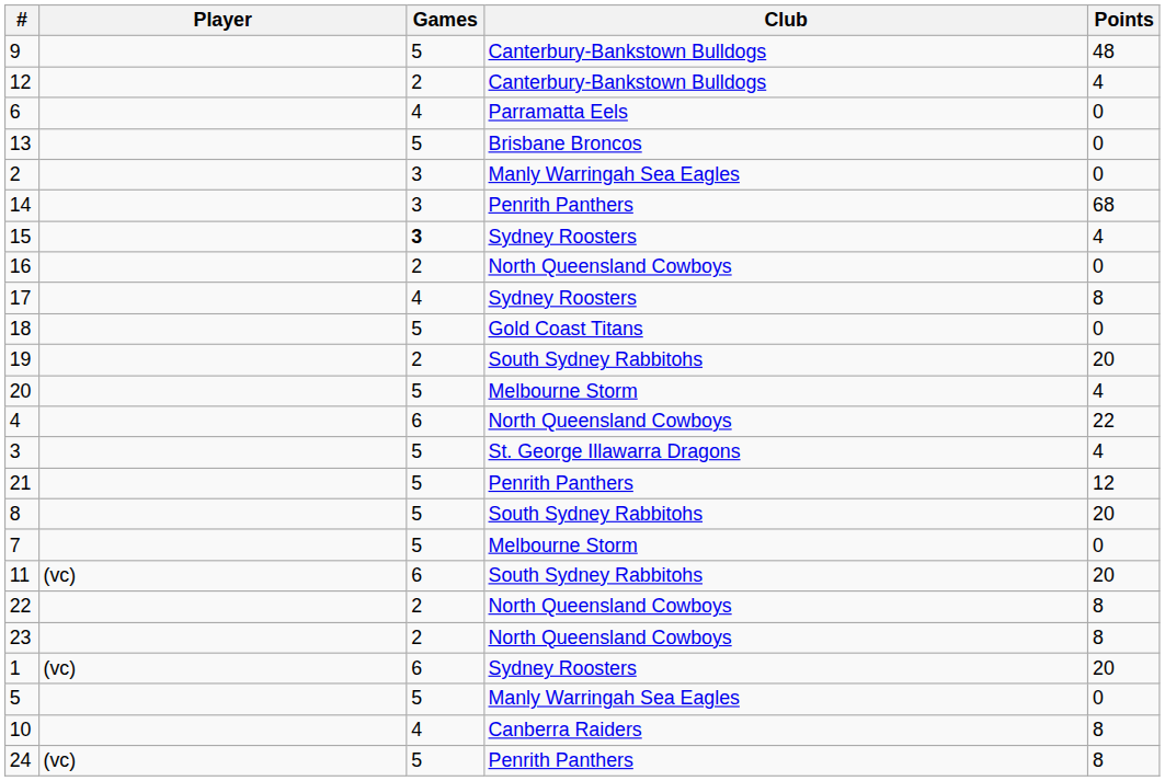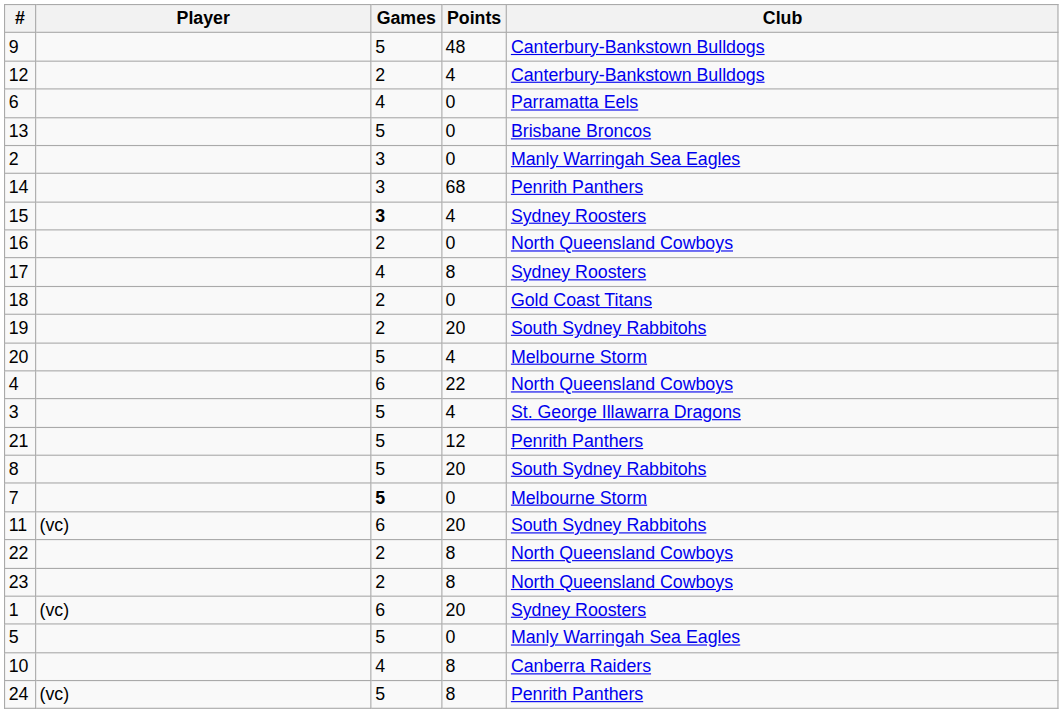columns swapped: Points <-> Club
18 | Games: 5 -> 2
7 | Games: normal -> bold
